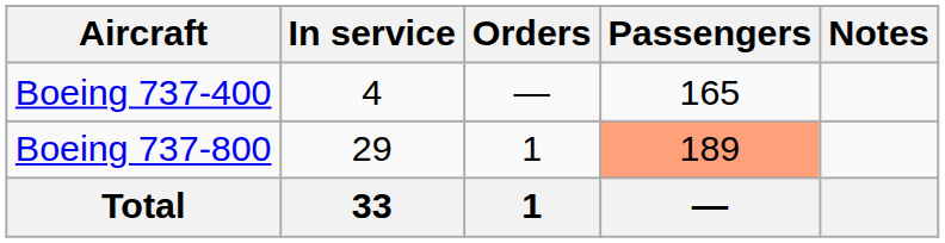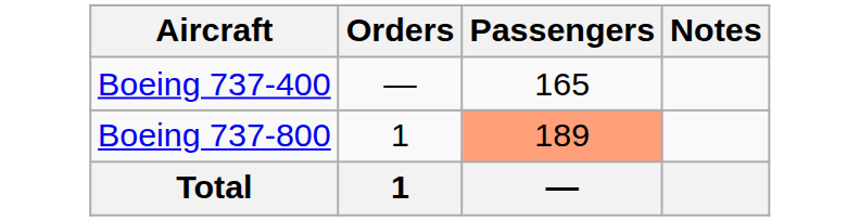- column: In service | 4 | 29 | 33
